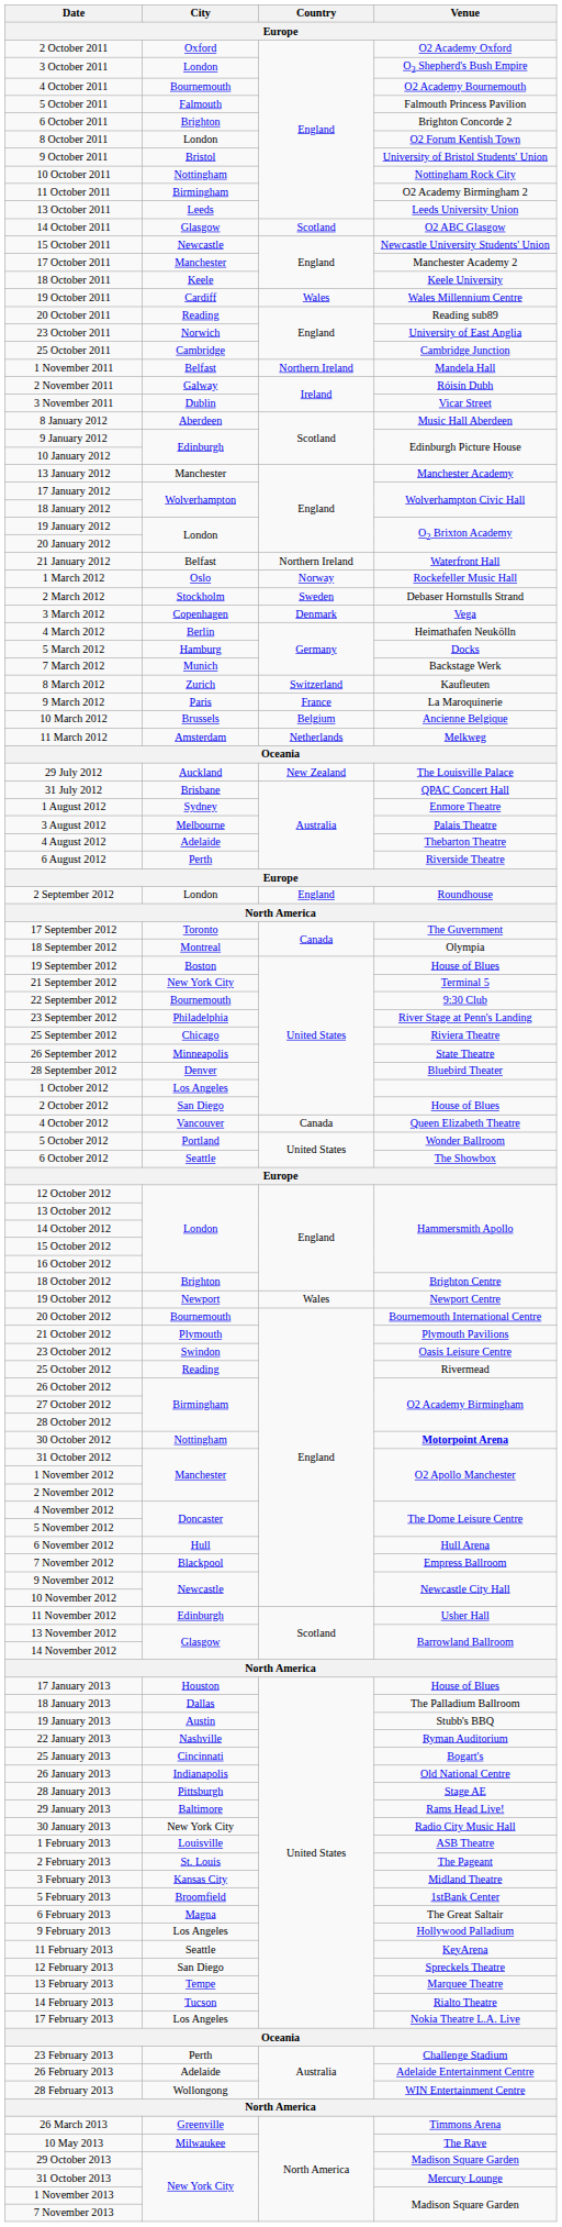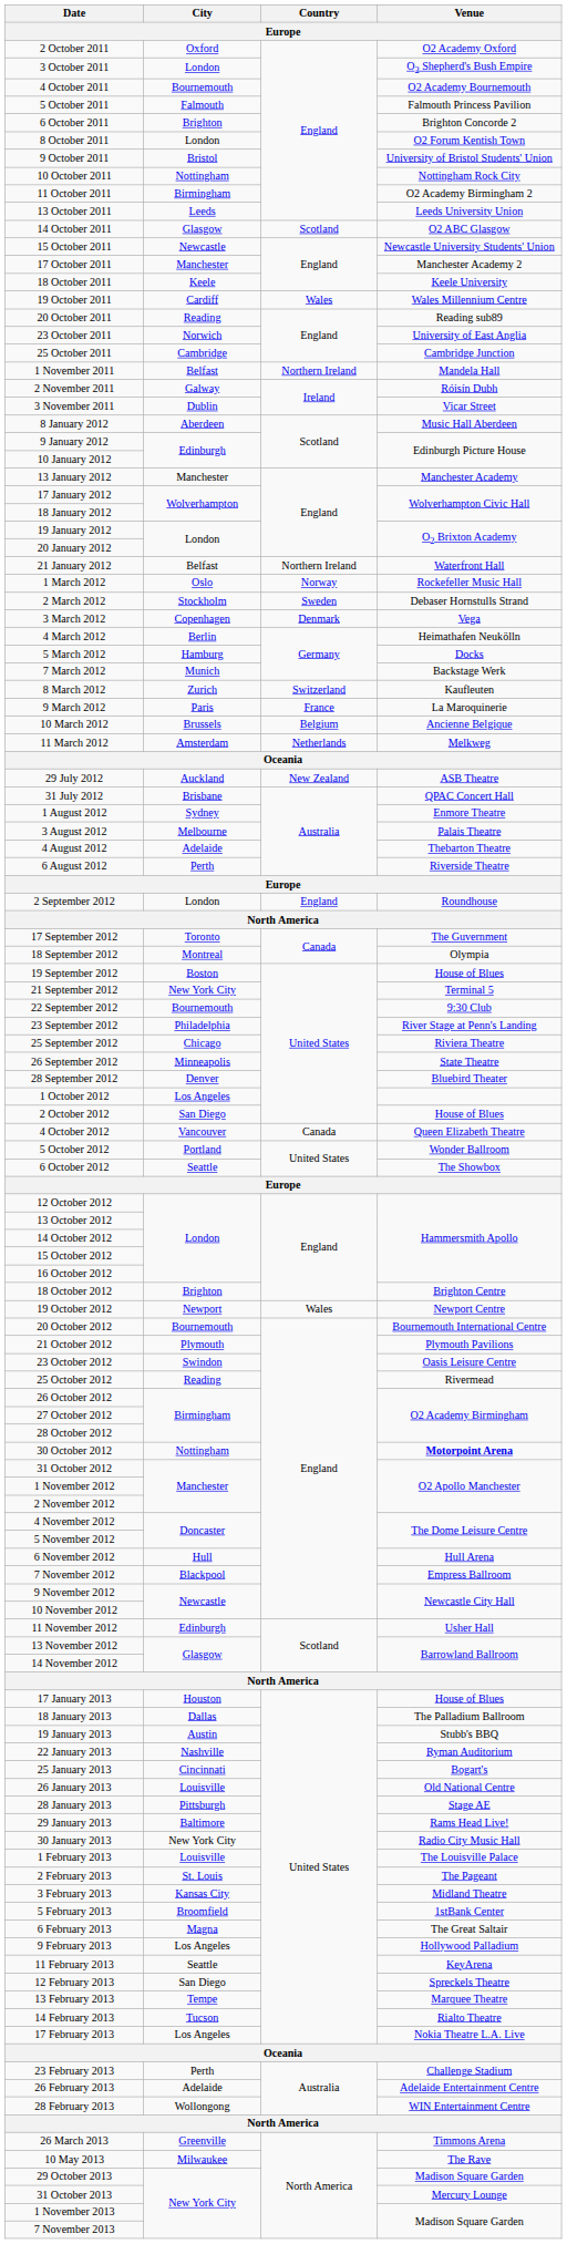29 July 2012 | Venue: The Louisville Palace -> ASB Theatre
26 January 2013 | City: Indianapolis -> Louisville
1 February 2013 | Venue: ASB Theatre -> The Louisville Palace
